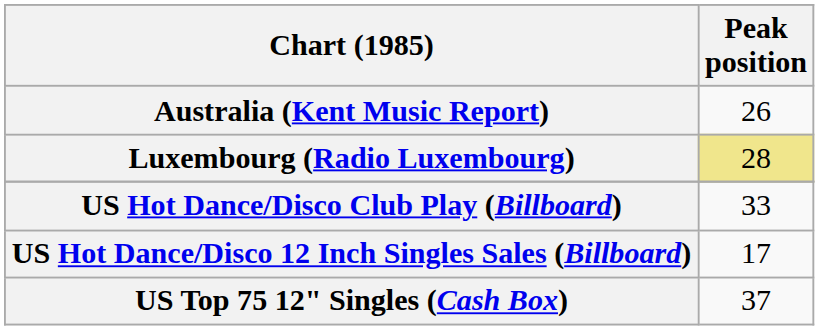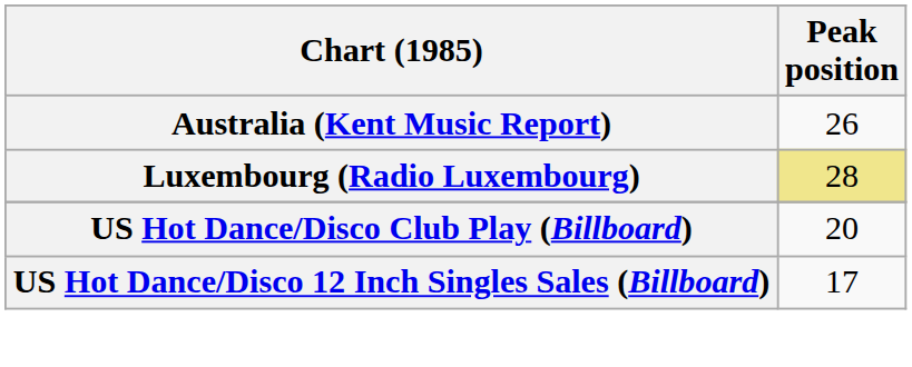US Hot Dance/Disco Club Play (Billboard) | Peak position: 33 -> 20
- row: US Top 75 12" Singles (Cash Box) | 37
